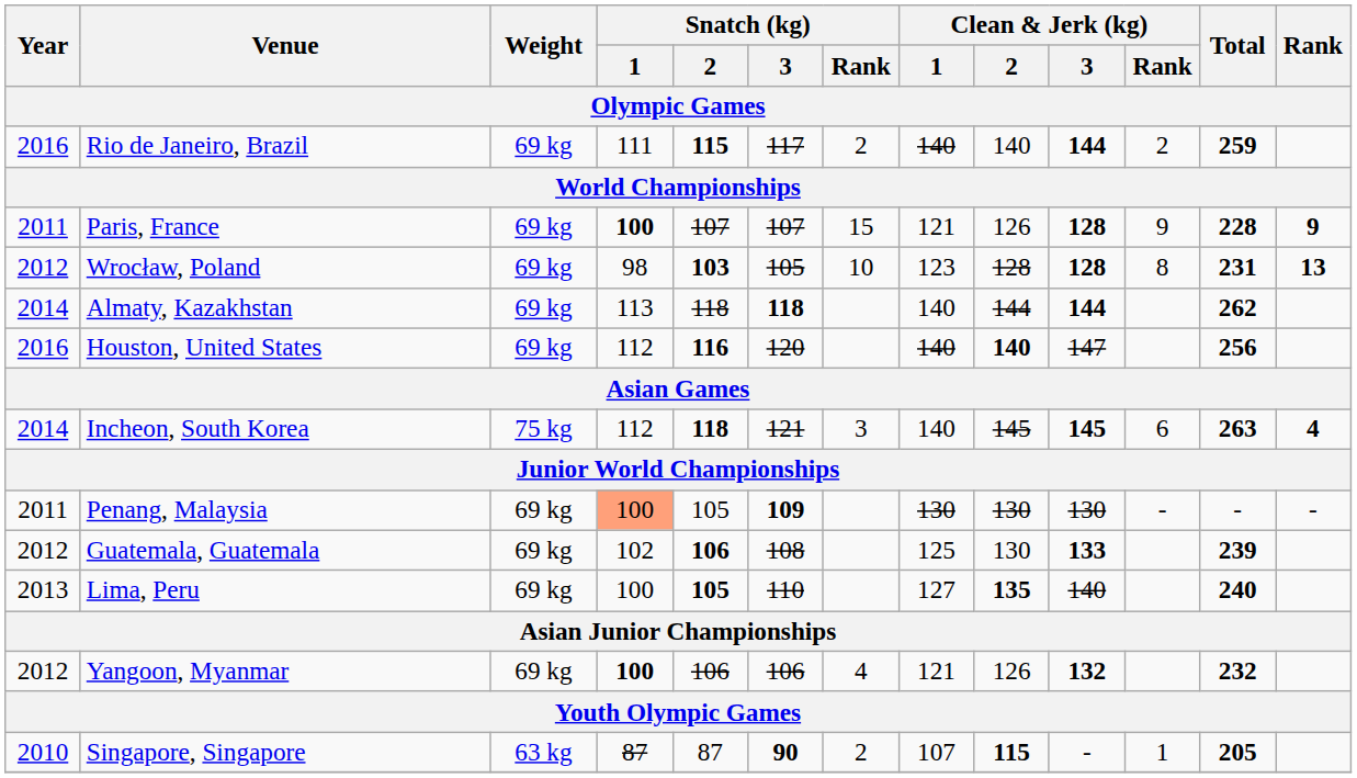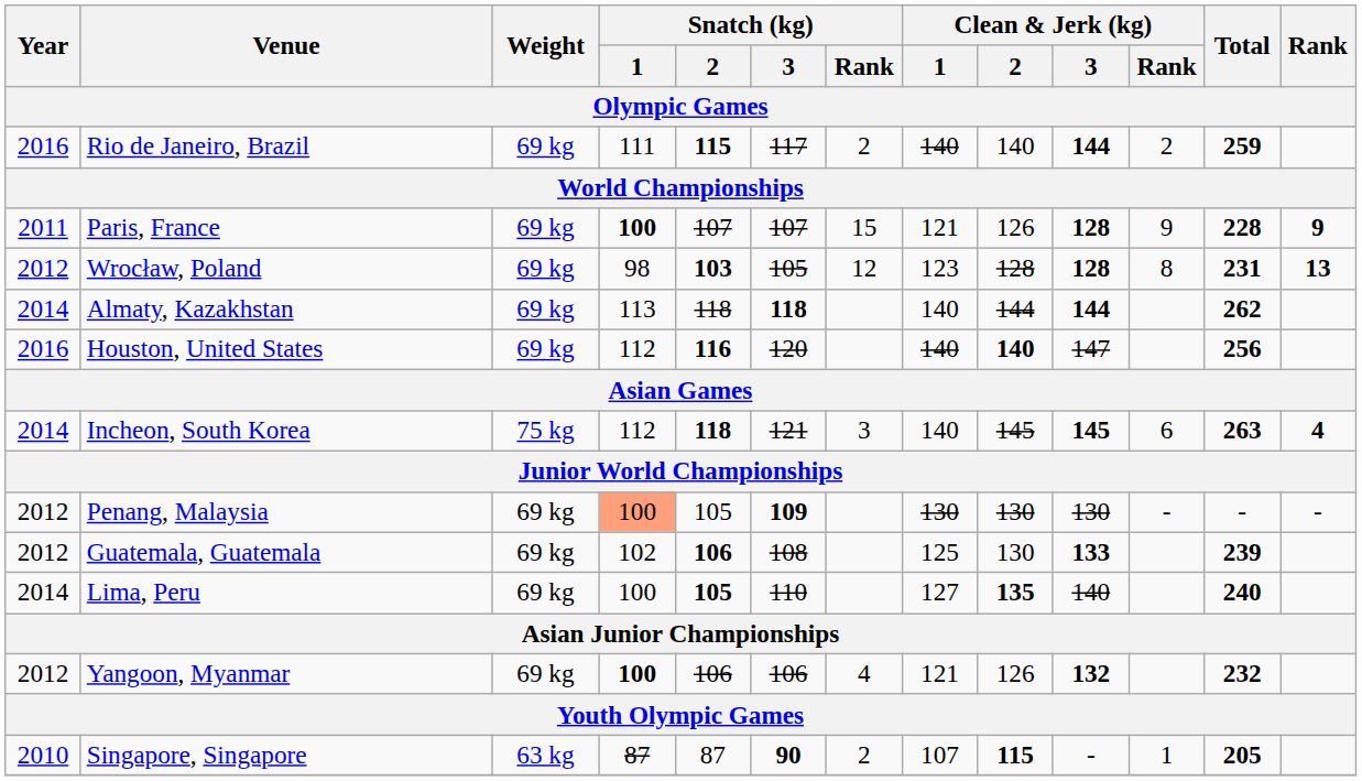Wrocław, Poland | Snatch (kg) / Rank: 10 -> 12
Penang, Malaysia | Year: 2011 -> 2012
Lima, Peru | Year: 2013 -> 2014
